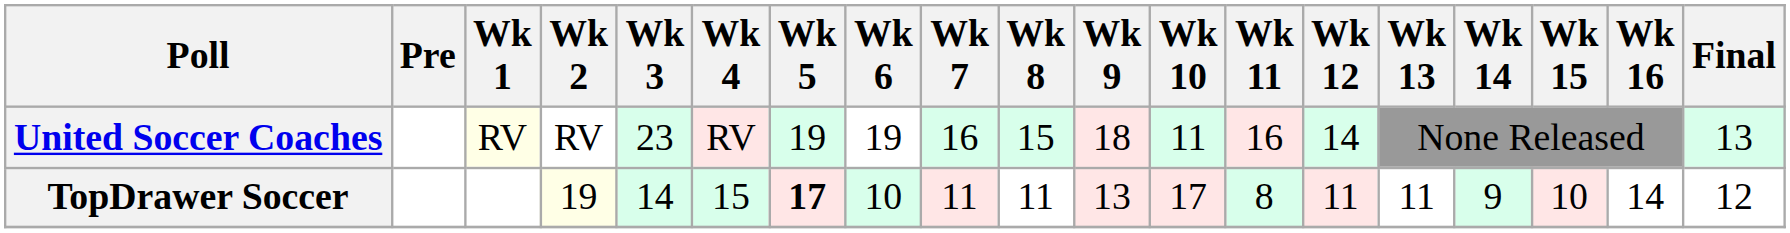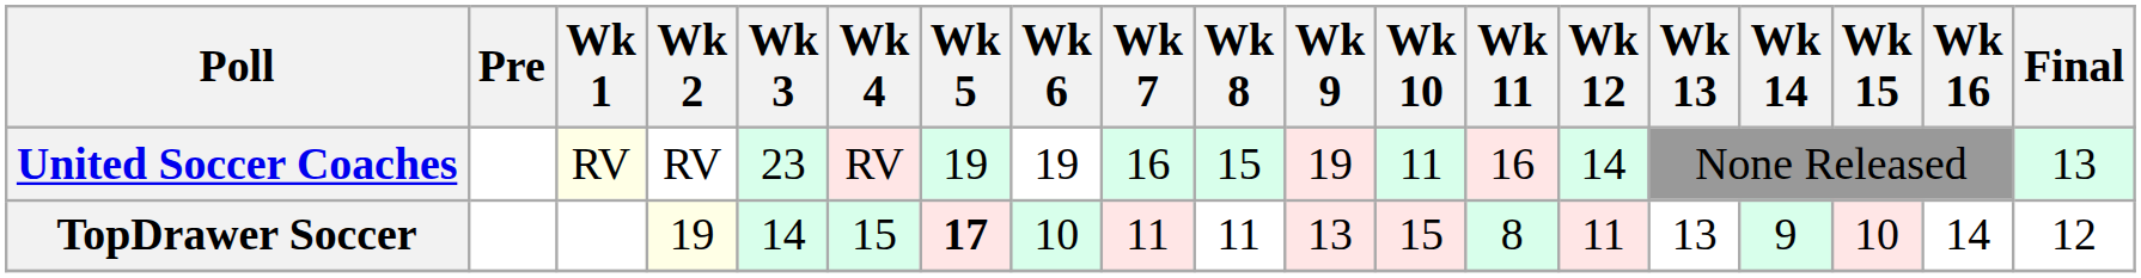United Soccer Coaches | Wk 9: 18 -> 19
TopDrawer Soccer | Wk 10: 17 -> 15
TopDrawer Soccer | Wk 13: 11 -> 13
